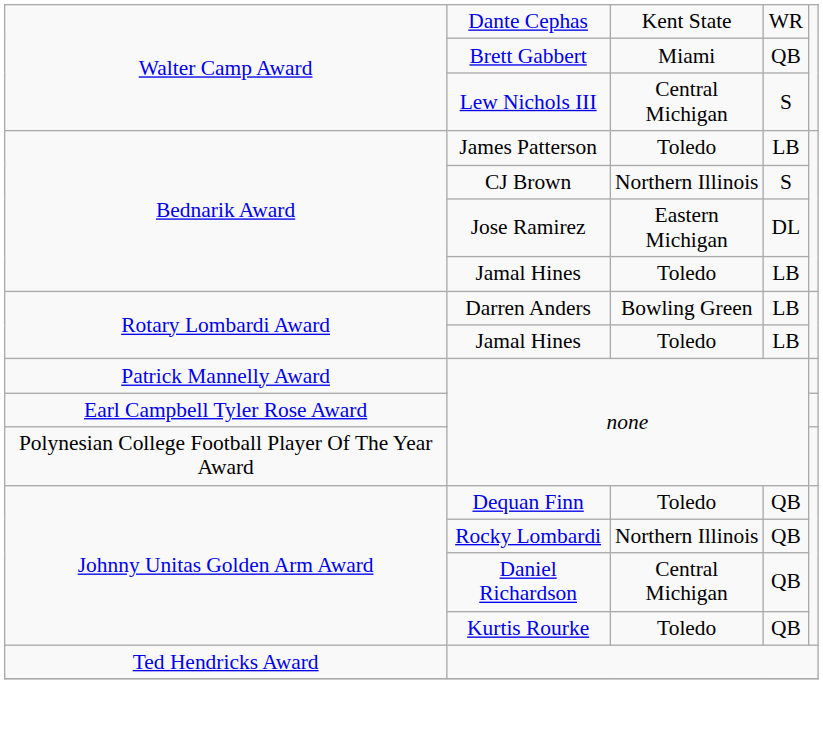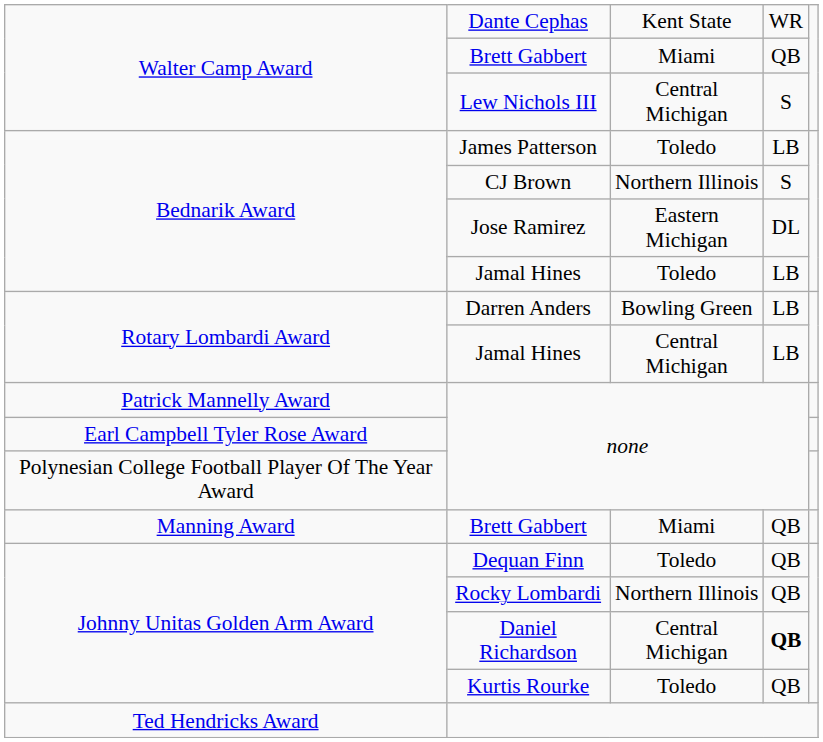Rotary Lombardi Award / Jamal Hines | column 3: Toledo -> Central Michigan
+ row: Manning Award | Brett Gabbert | Miami | QB
Daniel Richardson | column 4: normal -> bold
